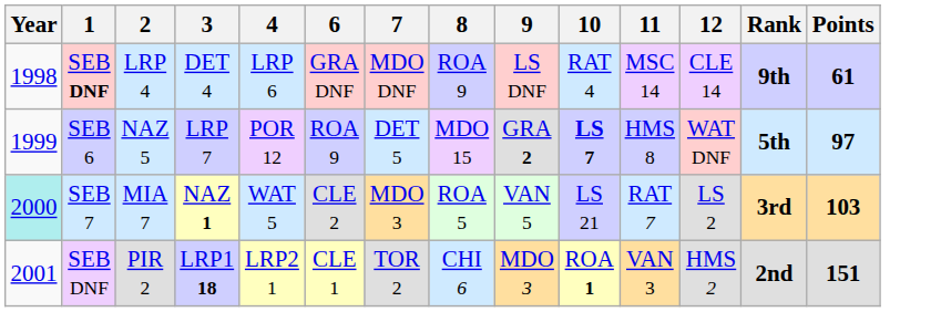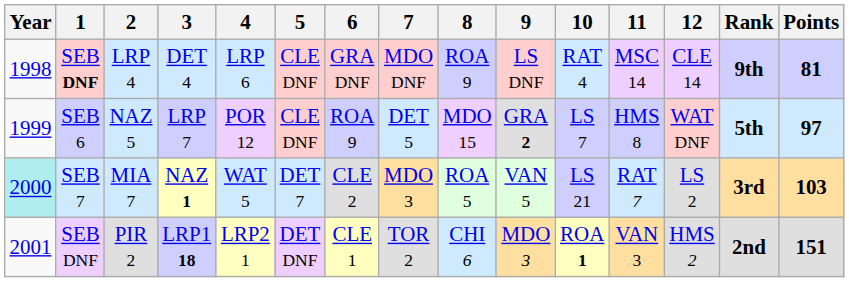+ column: 5 | CLE DNF | CLE DNF | DET 7 | DET DNF
LRP 4 | Points: 61 -> 81
NAZ 5 | 10: bold -> normal
